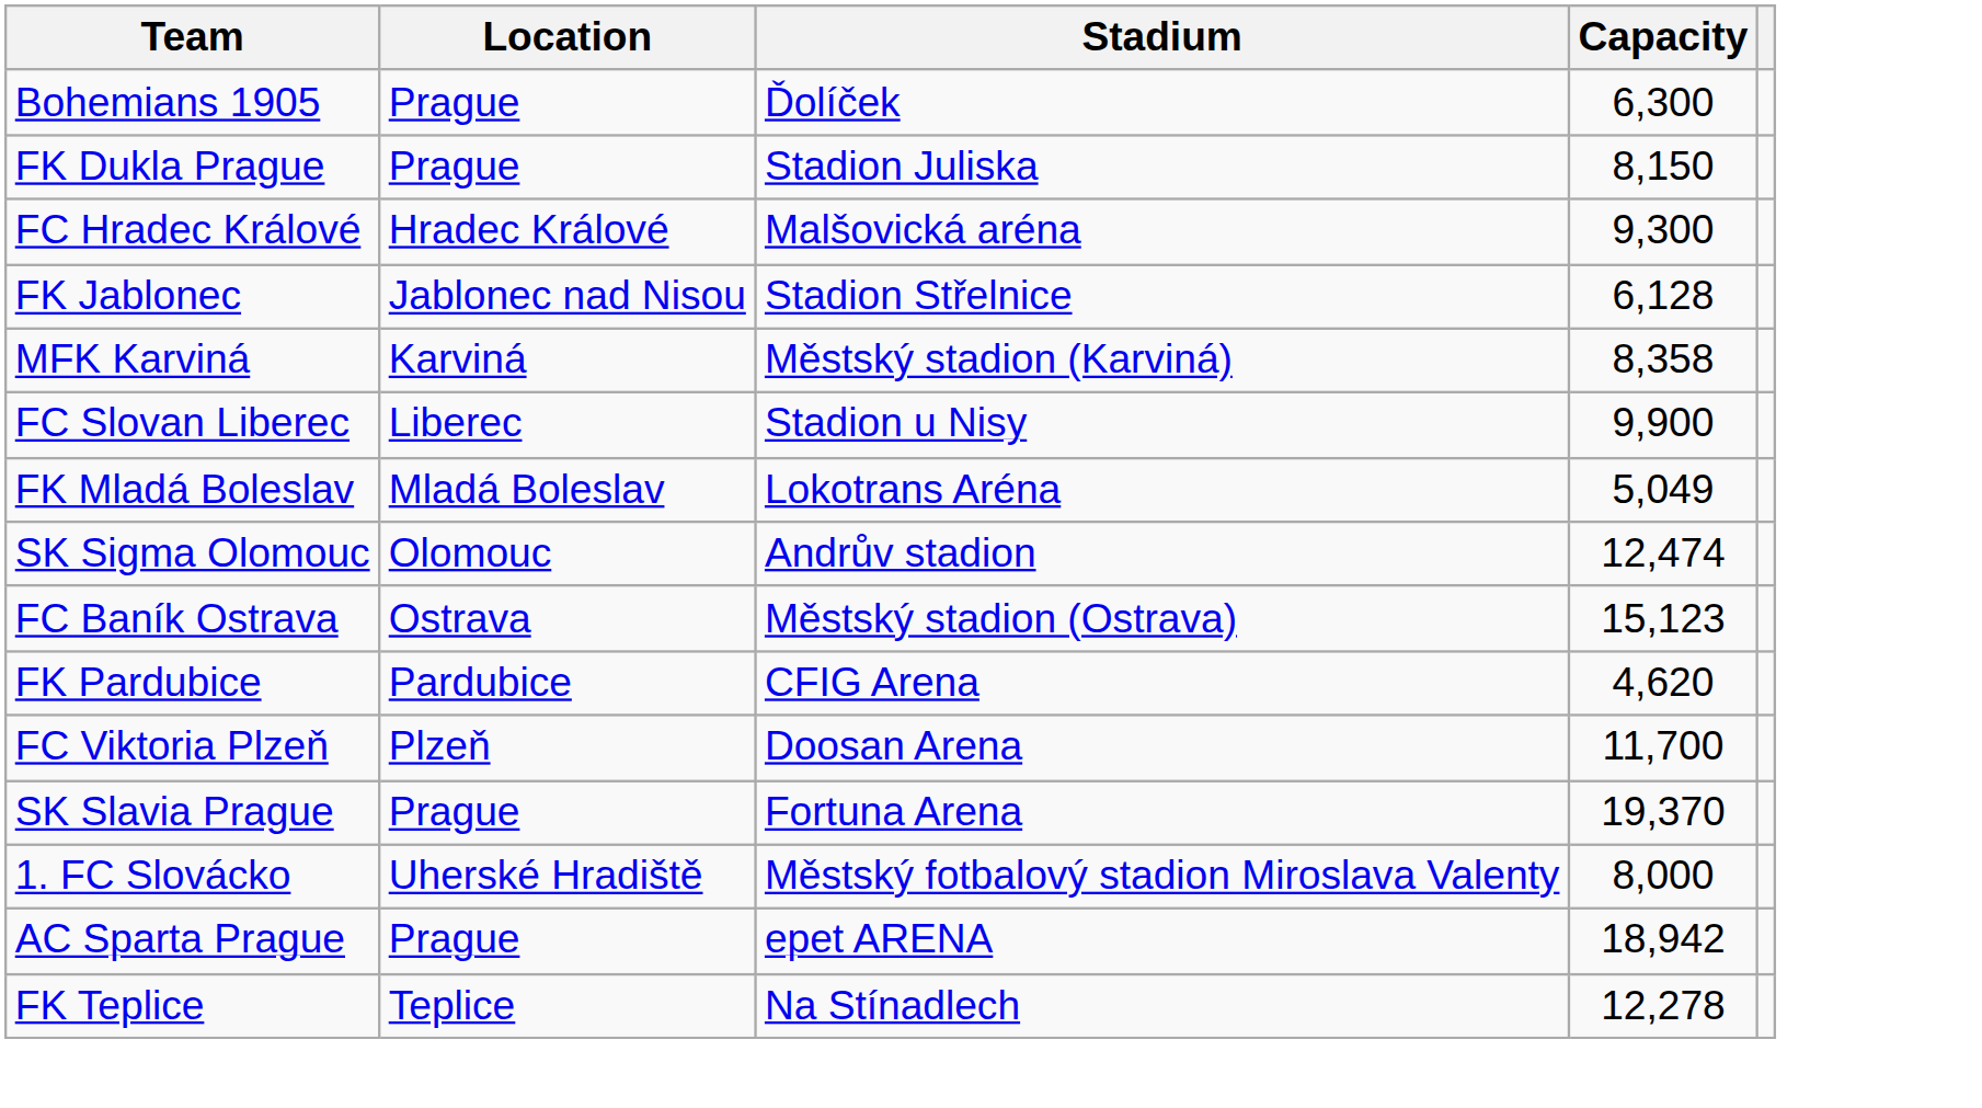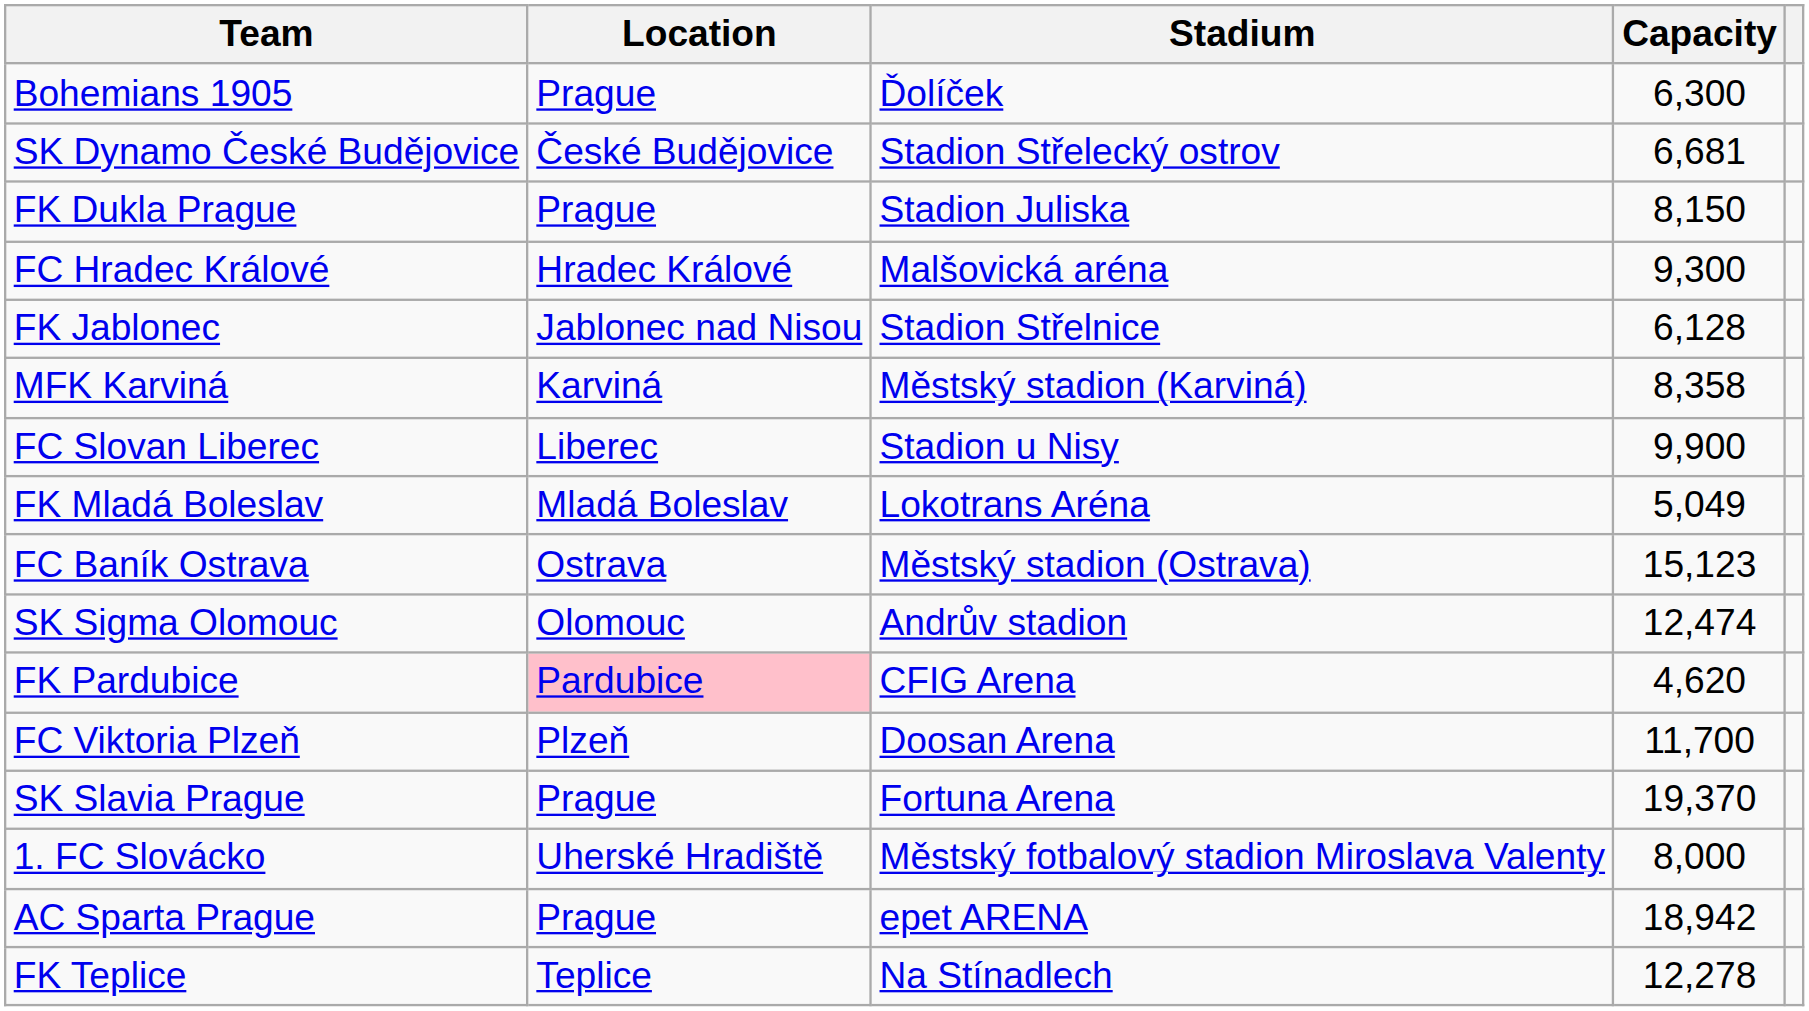+ row: SK Dynamo České Budějovice | České Budějovice | Stadion Střelecký ostrov | 6,681
rows swapped: SK Sigma Olomouc <-> FC Baník Ostrava
FK Pardubice | Location: no background -> pink background
